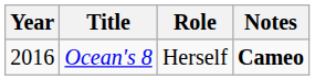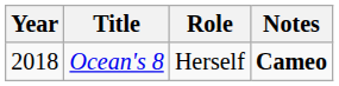Ocean's 8 | Year: 2016 -> 2018
